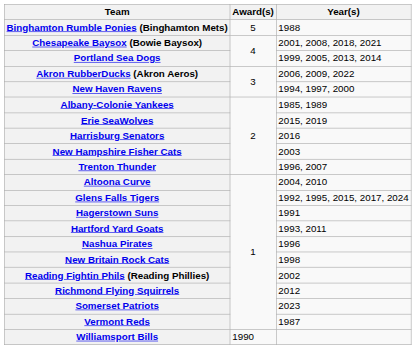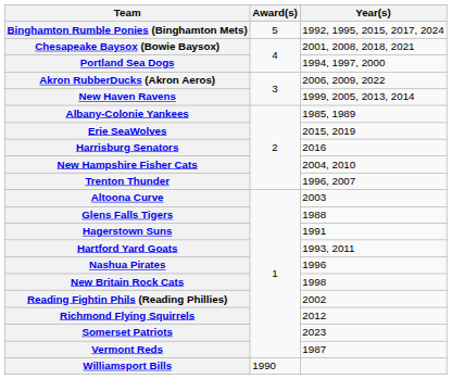Binghamton Rumble Ponies (Binghamton Mets) | Year(s): 1988 -> 1992, 1995, 2015, 2017, 2024
Portland Sea Dogs | Year(s): 1999, 2005, 2013, 2014 -> 1994, 1997, 2000
New Haven Ravens | Year(s): 1994, 1997, 2000 -> 1999, 2005, 2013, 2014
New Hampshire Fisher Cats | Year(s): 2003 -> 2004, 2010
Altoona Curve | Year(s): 2004, 2010 -> 2003
Glens Falls Tigers | Year(s): 1992, 1995, 2015, 2017, 2024 -> 1988
